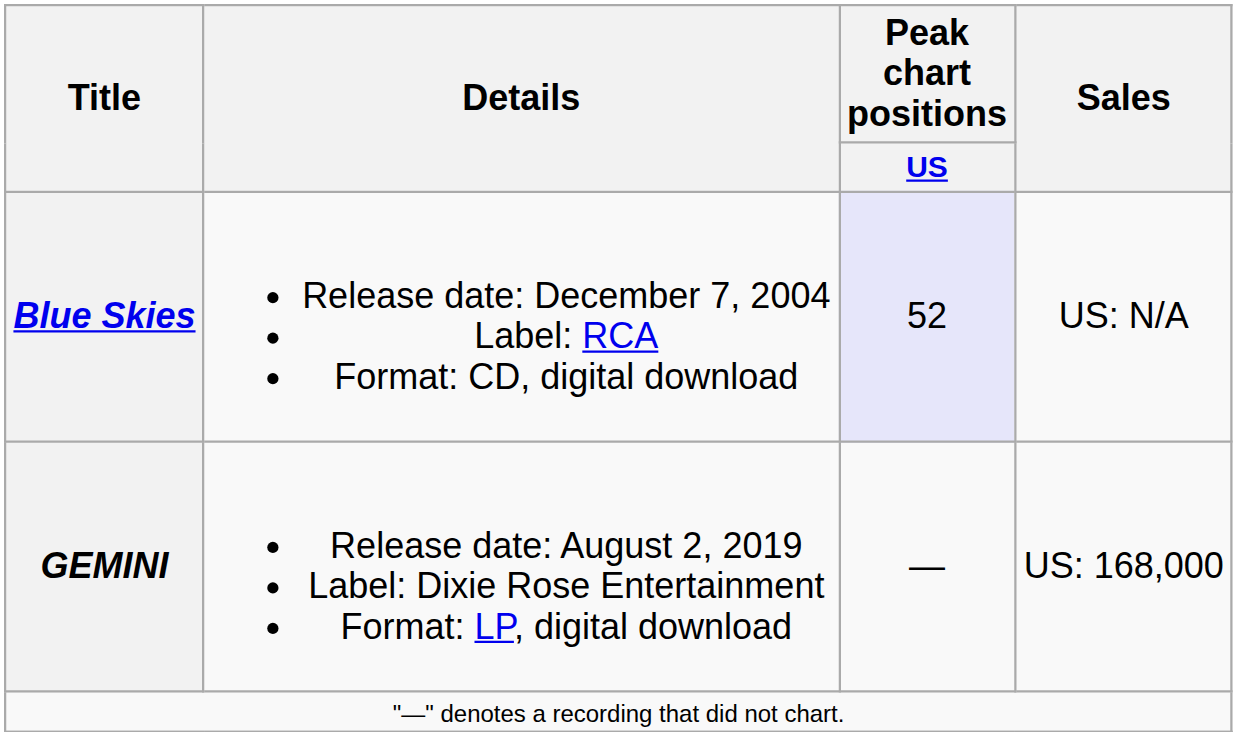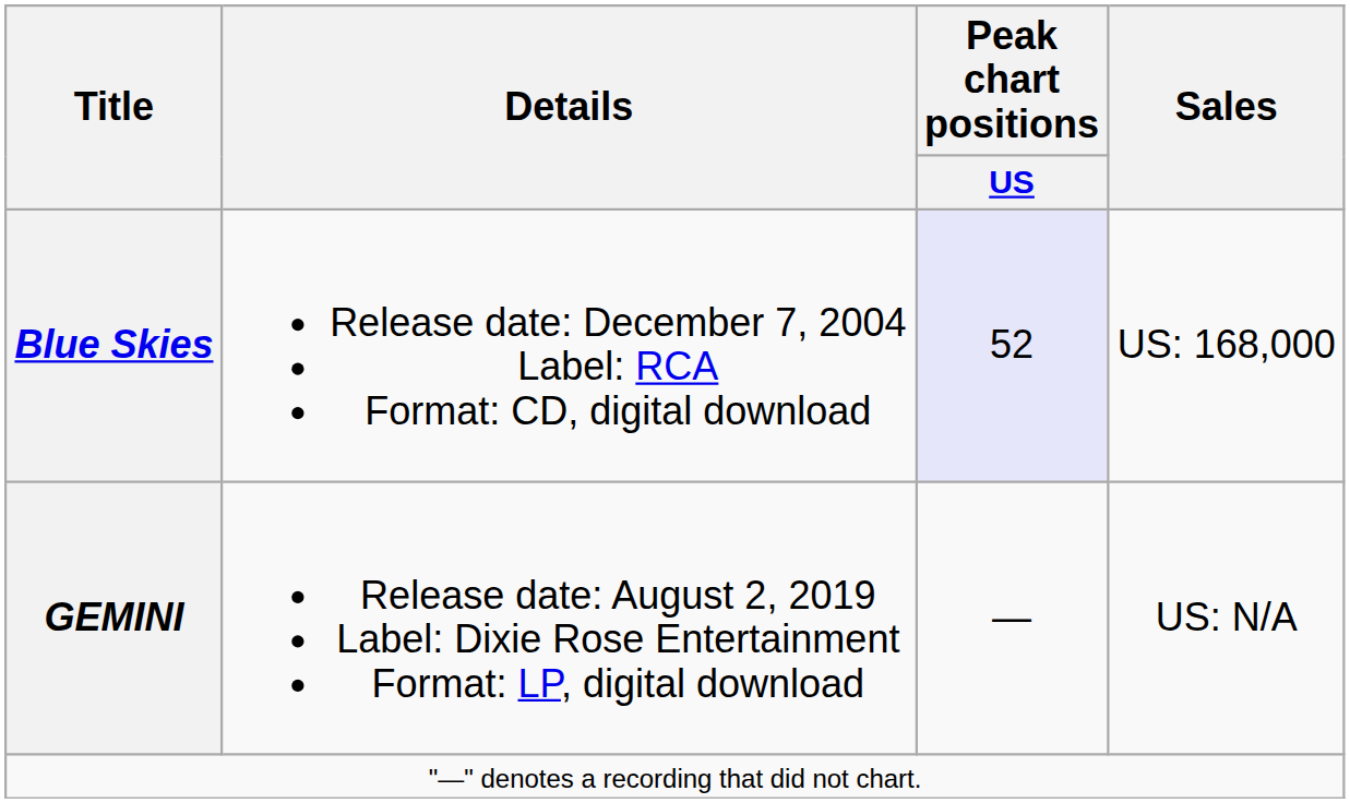Blue Skies | Sales: US: N/A -> US: 168,000
GEMINI | Sales: US: 168,000 -> US: N/A
